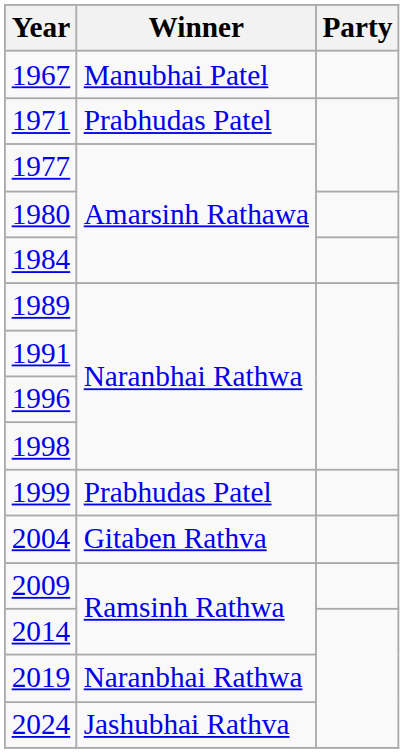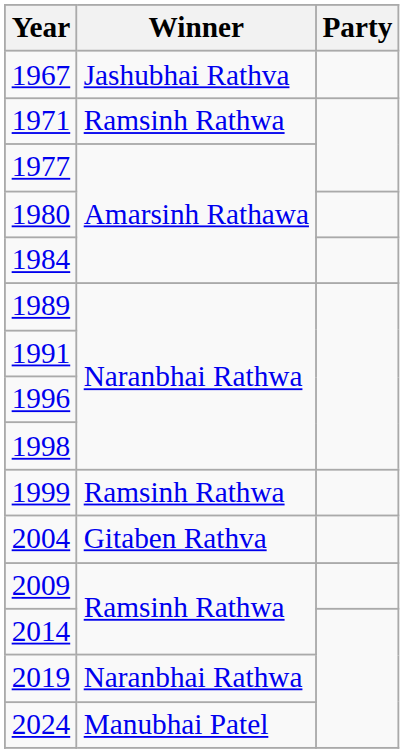1967 | Winner: Manubhai Patel -> Jashubhai Rathva
1971 | Winner: Prabhudas Patel -> Ramsinh Rathwa
1999 | Winner: Prabhudas Patel -> Ramsinh Rathwa
2024 | Winner: Jashubhai Rathva -> Manubhai Patel
